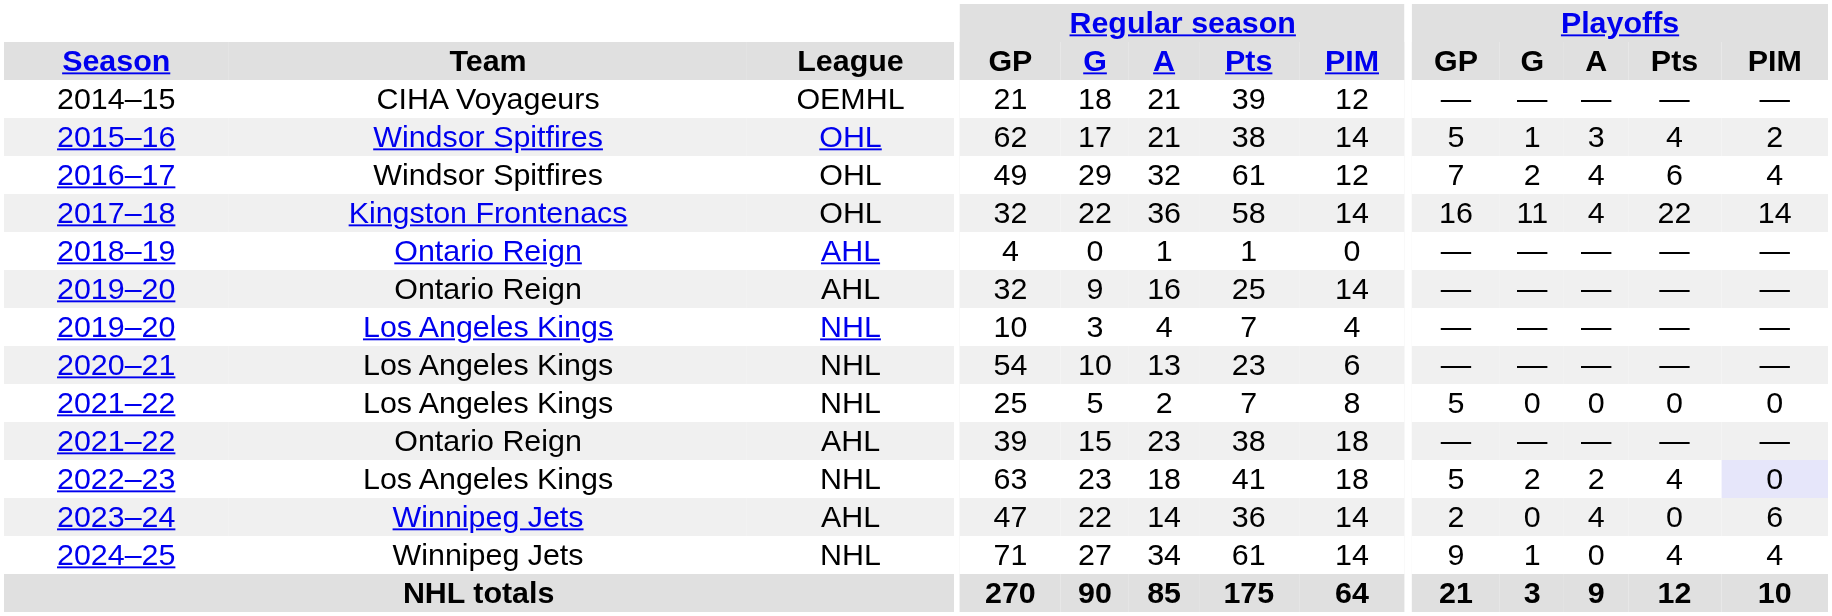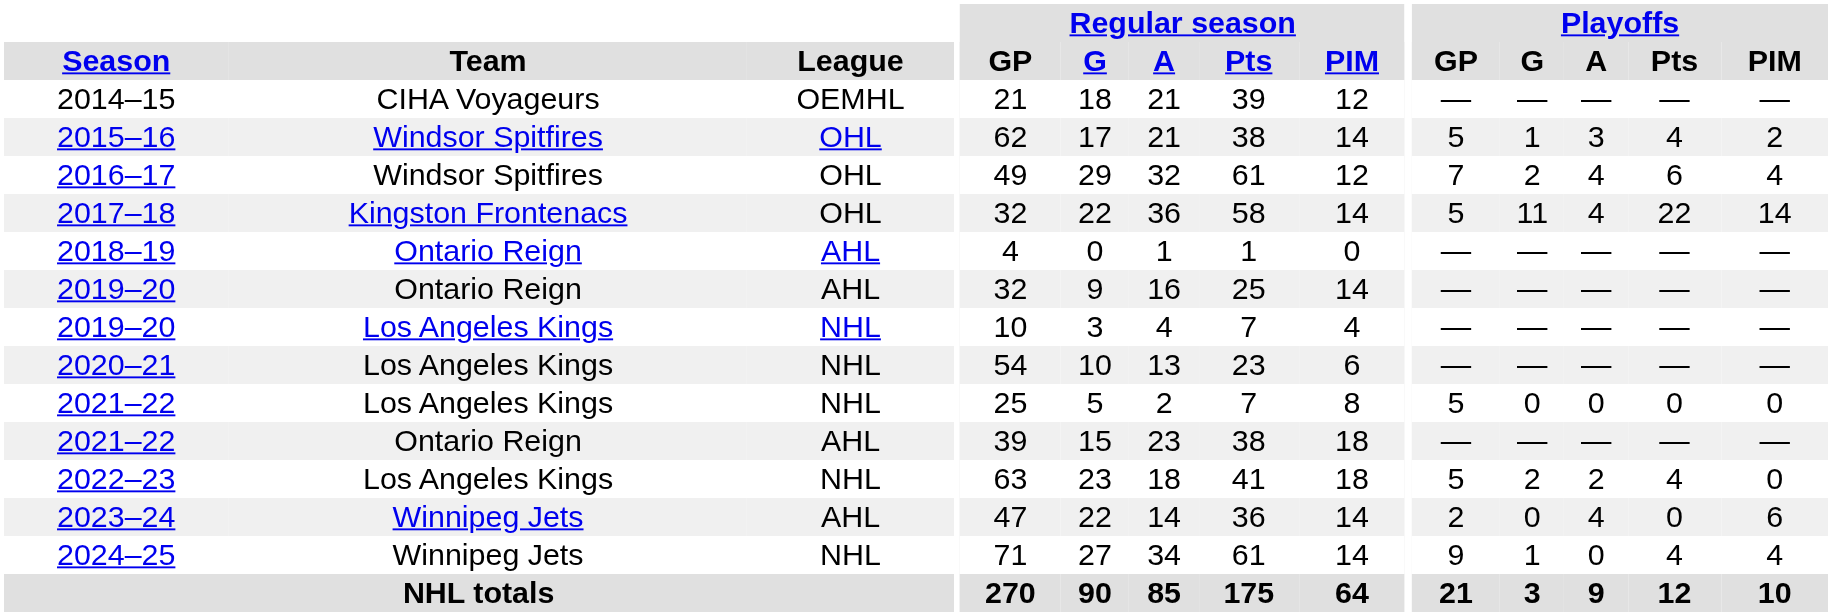2017–18 | Playoffs / GP: 16 -> 5
2022–23 | Playoffs / PIM: lavender background -> no background
